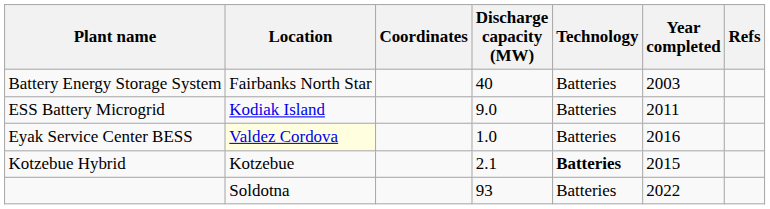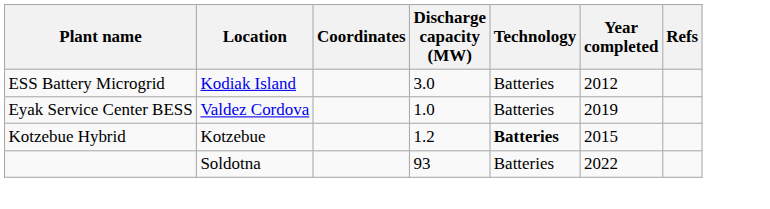- row: Battery Energy Storage System | Fairbanks North Star | 40 | Batteries | 2003
ESS Battery Microgrid | Discharge capacity (MW): 9.0 -> 3.0
ESS Battery Microgrid | Year completed: 2011 -> 2012
Eyak Service Center BESS | Location: lightyellow background -> no background
Eyak Service Center BESS | Year completed: 2016 -> 2019
Kotzebue Hybrid | Discharge capacity (MW): 2.1 -> 1.2
